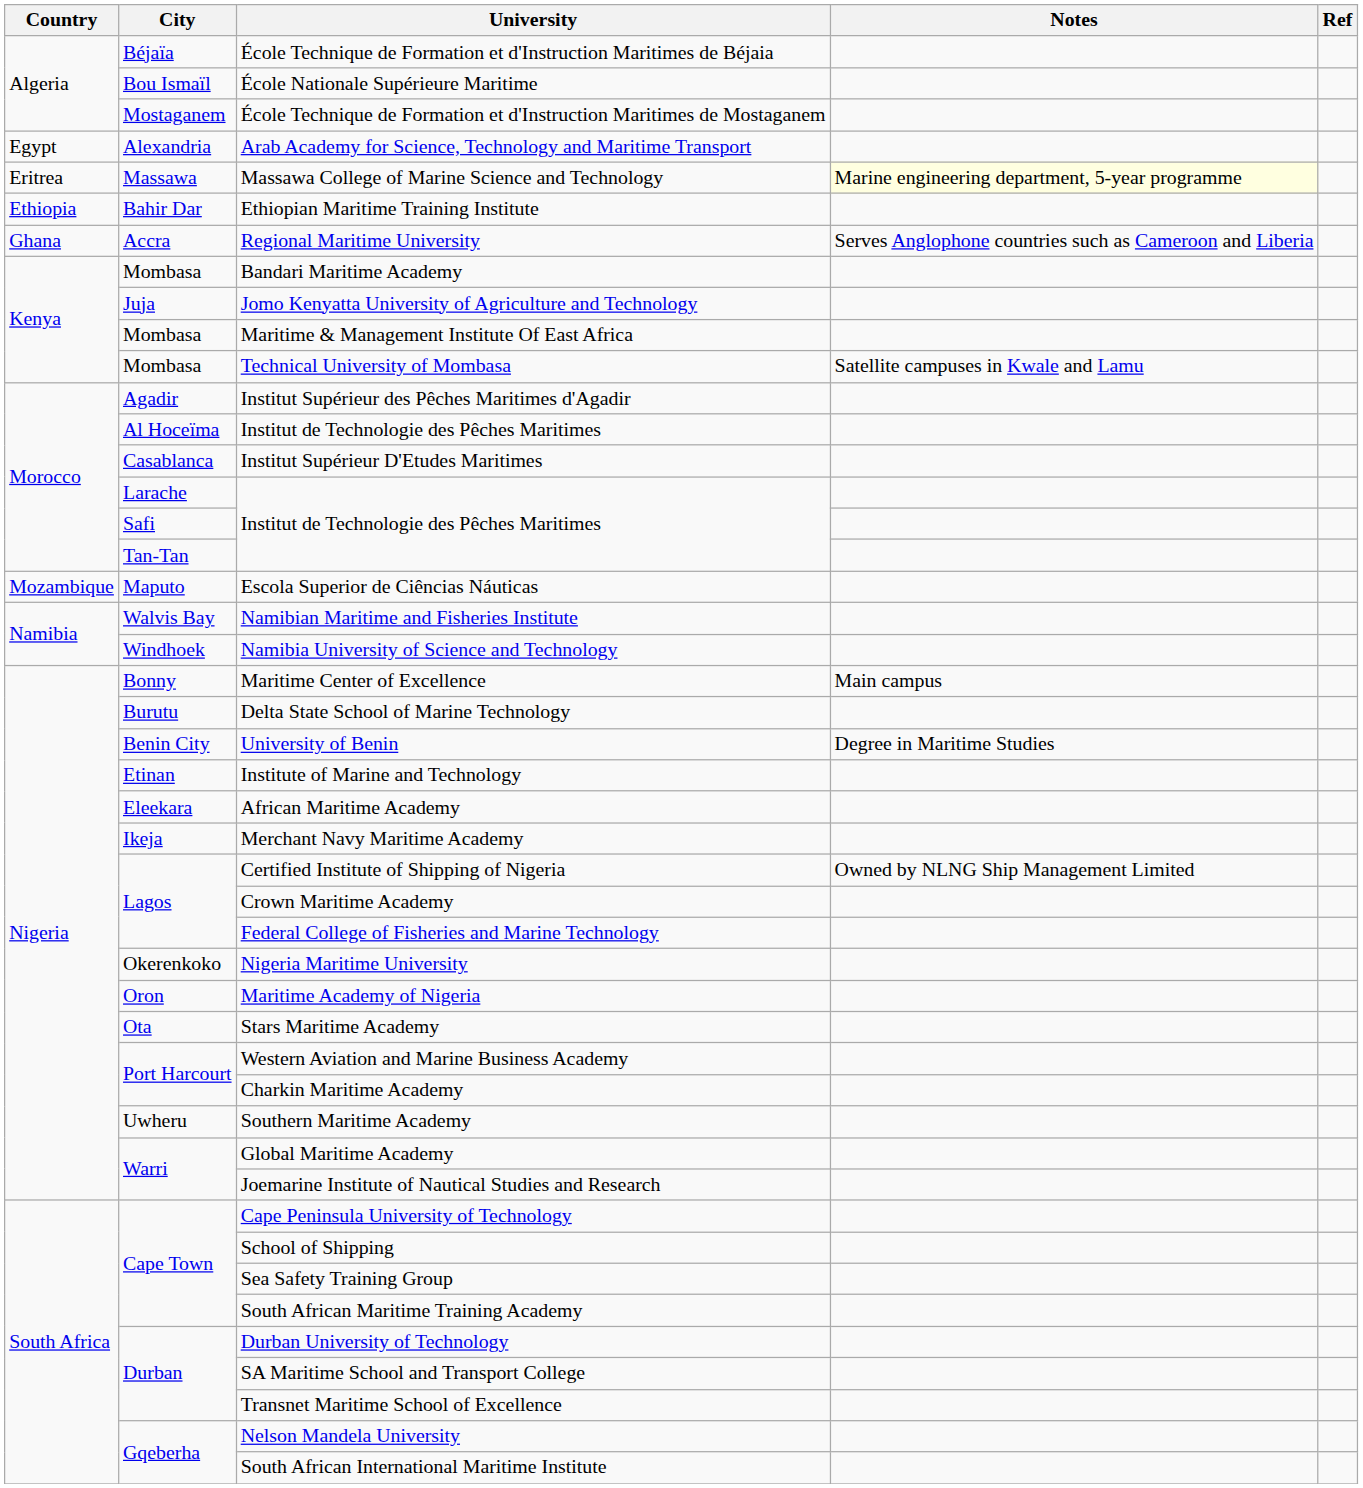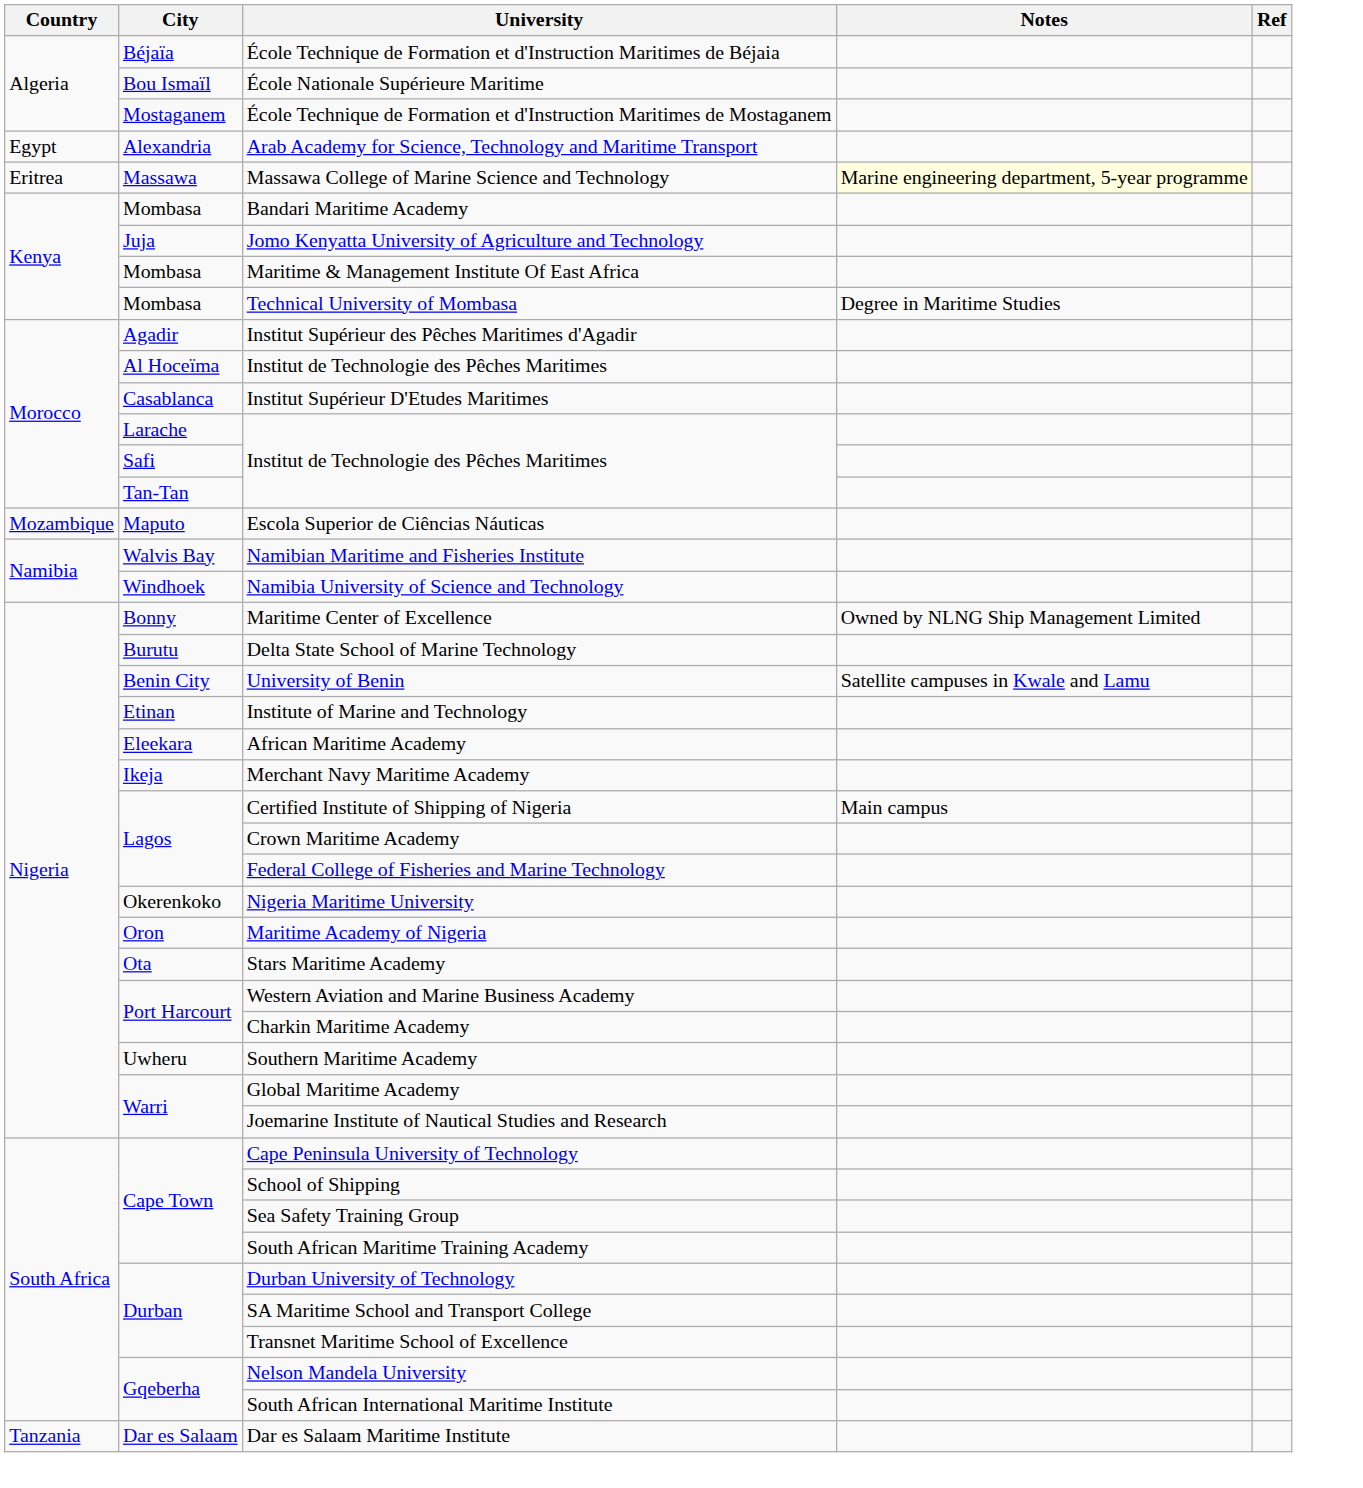- row: Ethiopia | Bahir Dar | Ethiopian Maritime Training Institute
- row: Ghana | Accra | Regional Maritime University | Serves Anglophone countries such as Cameroon and Liberia
Technical University of Mombasa | Notes: Satellite campuses in Kwale and Lamu -> Degree in Maritime Studies
Maritime Center of Excellence | Notes: Main campus -> Owned by NLNG Ship Management Limited
University of Benin | Notes: Degree in Maritime Studies -> Satellite campuses in Kwale and Lamu
Certified Institute of Shipping of Nigeria | Notes: Owned by NLNG Ship Management Limited -> Main campus
+ row: Tanzania | Dar es Salaam | Dar es Salaam Maritime Institute
